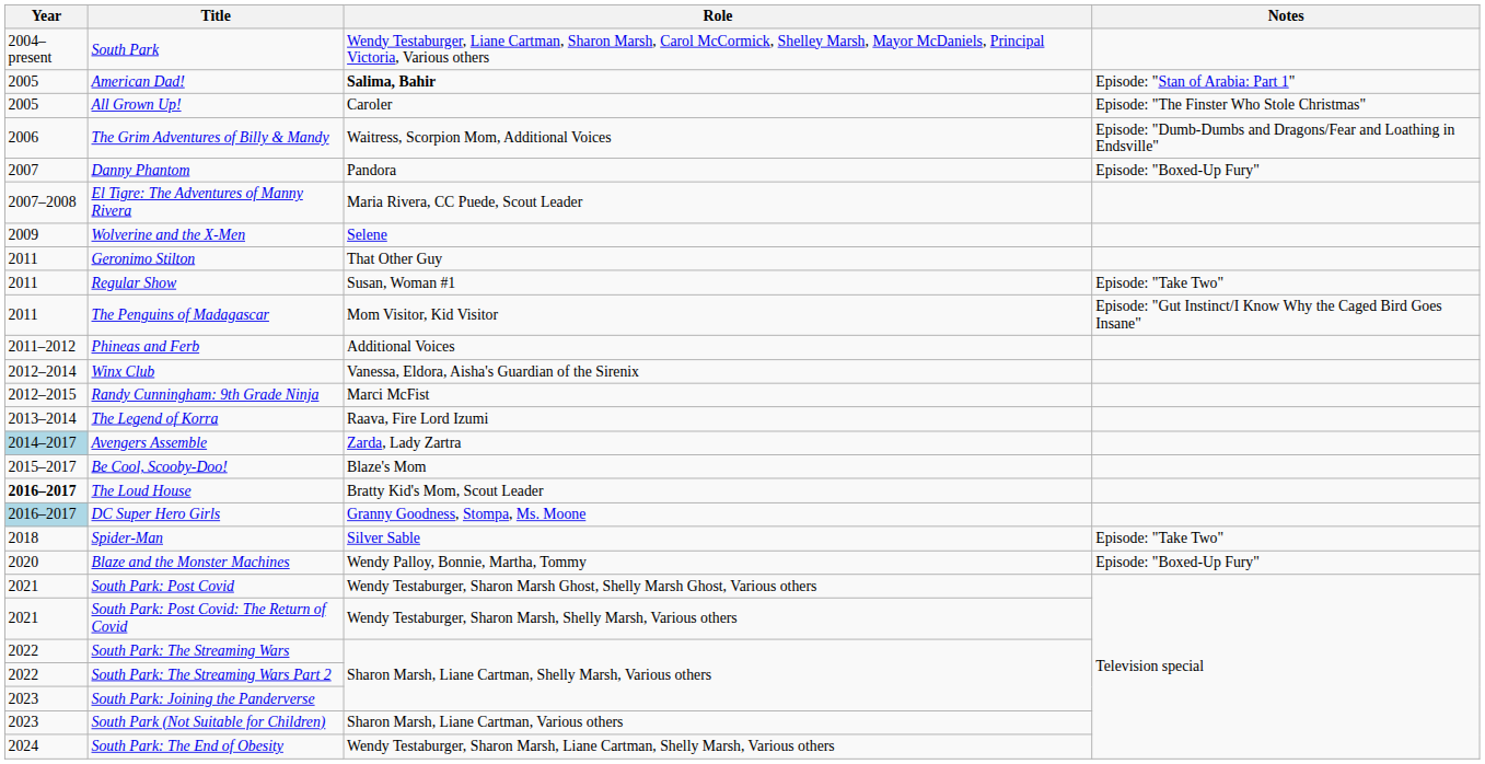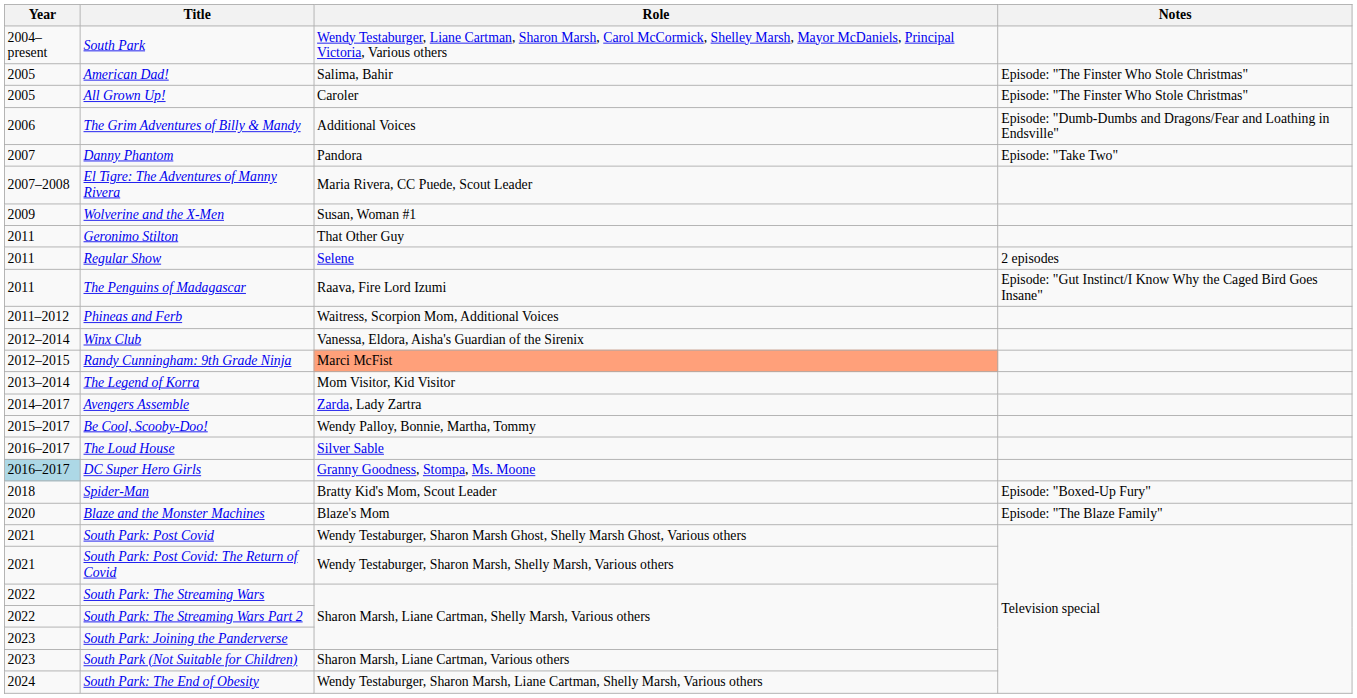American Dad! | Role: bold -> normal
American Dad! | Notes: Episode: "Stan of Arabia: Part 1" -> Episode: "The Finster Who Stole Christmas"
The Grim Adventures of Billy & Mandy | Role: Waitress, Scorpion Mom, Additional Voices -> Additional Voices
Danny Phantom | Notes: Episode: "Boxed-Up Fury" -> Episode: "Take Two"
Wolverine and the X-Men | Role: Selene -> Susan, Woman #1
Regular Show | Role: Susan, Woman #1 -> Selene
Regular Show | Notes: Episode: "Take Two" -> 2 episodes
The Penguins of Madagascar | Role: Mom Visitor, Kid Visitor -> Raava, Fire Lord Izumi
Phineas and Ferb | Role: Additional Voices -> Waitress, Scorpion Mom, Additional Voices
Randy Cunningham: 9th Grade Ninja | Role: no background -> lightsalmon background
The Legend of Korra | Role: Raava, Fire Lord Izumi -> Mom Visitor, Kid Visitor
Avengers Assemble | Year: lightblue background -> no background
Be Cool, Scooby-Doo! | Role: Blaze's Mom -> Wendy Palloy, Bonnie, Martha, Tommy
The Loud House | Year: bold -> normal
The Loud House | Role: Bratty Kid's Mom, Scout Leader -> Silver Sable
Spider-Man | Role: Silver Sable -> Bratty Kid's Mom, Scout Leader
Spider-Man | Notes: Episode: "Take Two" -> Episode: "Boxed-Up Fury"
Blaze and the Monster Machines | Role: Wendy Palloy, Bonnie, Martha, Tommy -> Blaze's Mom
Blaze and the Monster Machines | Notes: Episode: "Boxed-Up Fury" -> Episode: "The Blaze Family"
